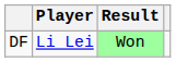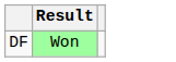- column: Player | Li Lei
